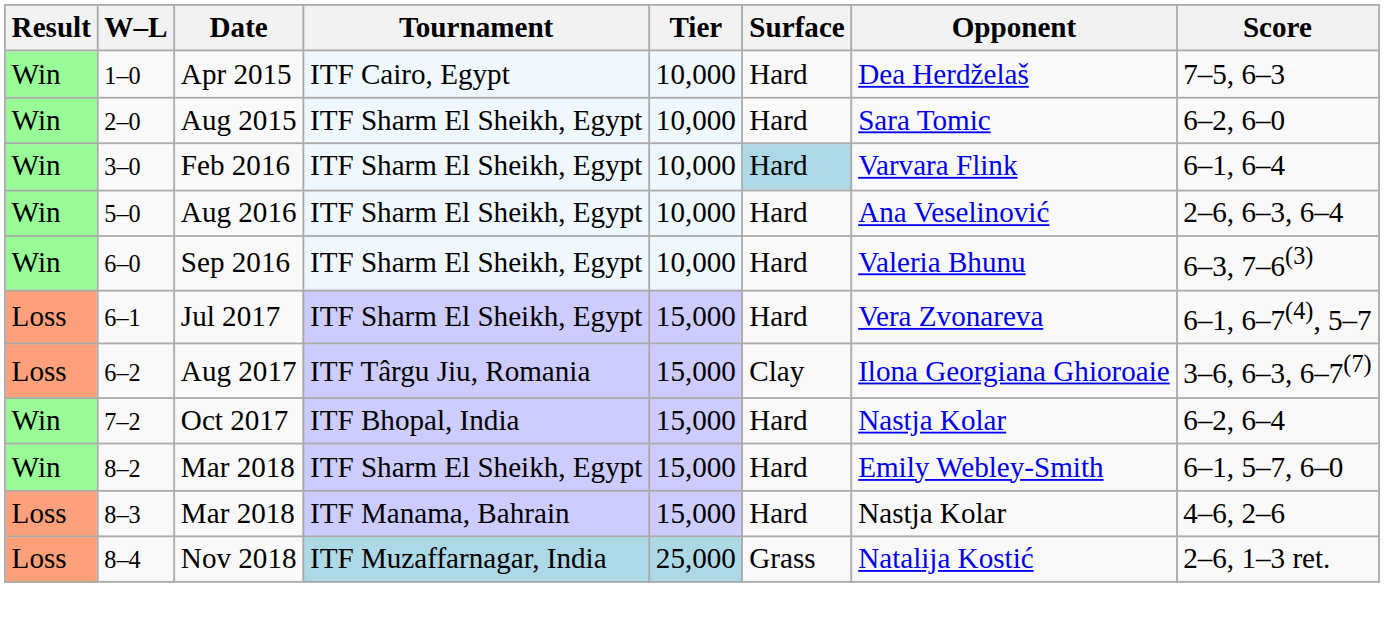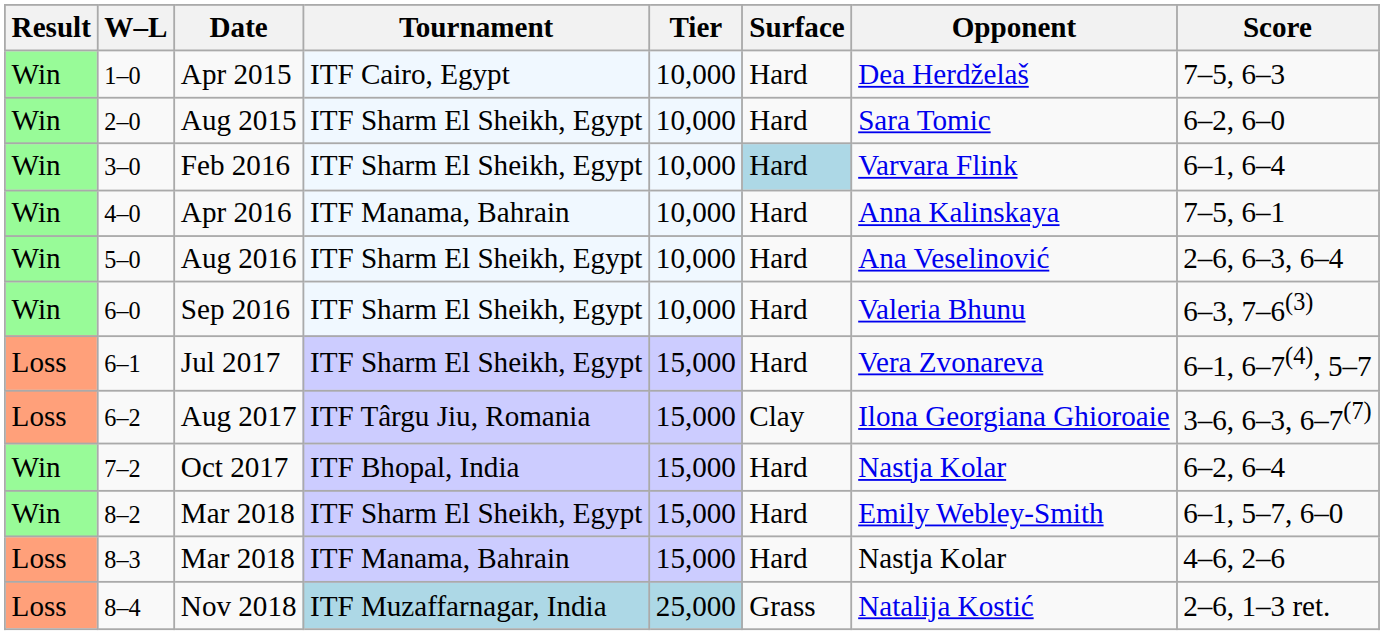+ row: Win | 4–0 | Apr 2016 | ITF Manama, Bahrain | 10,000 | Hard | Anna Kalinskaya | 7–5, 6–1
